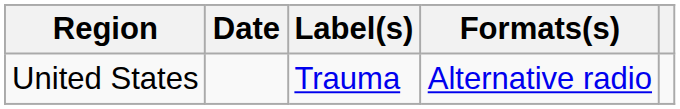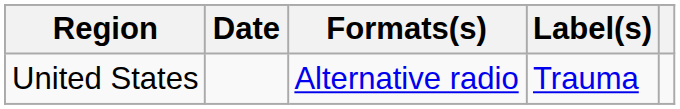columns swapped: Formats(s) <-> Label(s)
